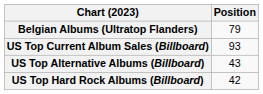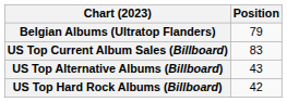US Top Current Album Sales (Billboard) | Position: 93 -> 83
